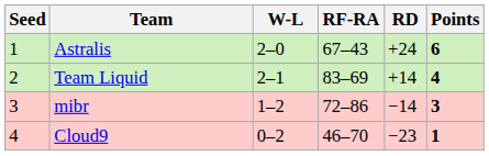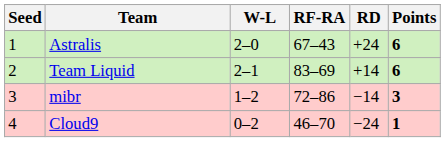Team Liquid | Points: 4 -> 6
Cloud9 | RD: −23 -> −24
